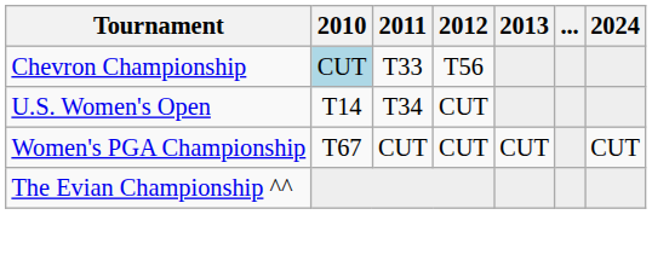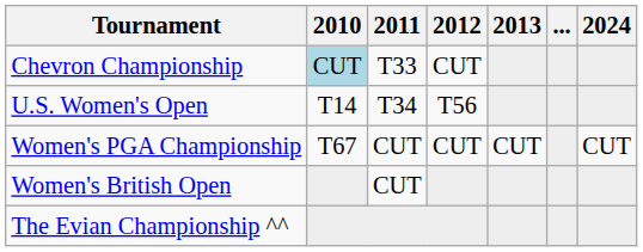Chevron Championship | 2012: T56 -> CUT
U.S. Women's Open | 2012: CUT -> T56
+ row: Women's British Open | CUT
